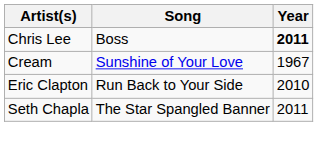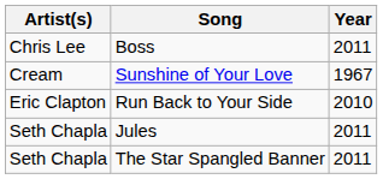Boss | Year: bold -> normal
+ row: Seth Chapla | Jules | 2011
